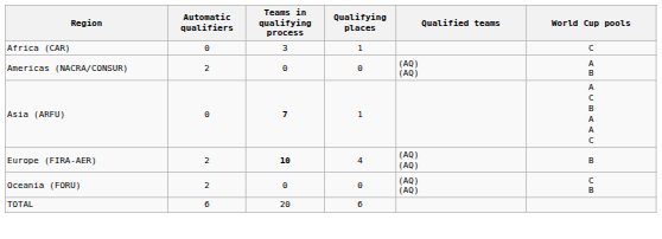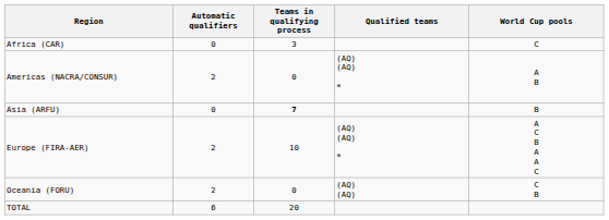- column: Qualifying places | 1 | 0 | 1 | 4 | 0 | 6
Americas (NACRA/CONSUR) | Qualified teams: (AQ) (AQ) -> (AQ) (AQ) *
Asia (ARFU) | World Cup pools: A C B A A C -> B
Europe (FIRA-AER) | Teams in qualifying process: bold -> normal
Europe (FIRA-AER) | Qualified teams: (AQ) (AQ) -> (AQ) (AQ) *
Europe (FIRA-AER) | World Cup pools: B -> A C B A A C
